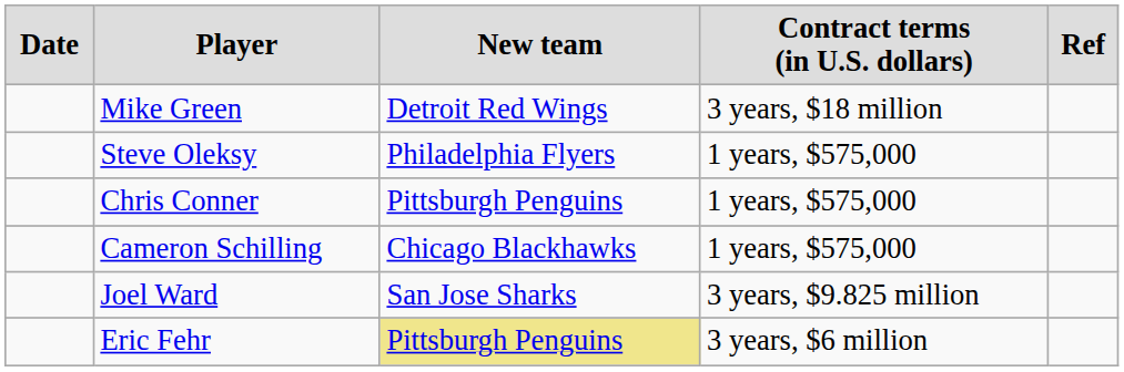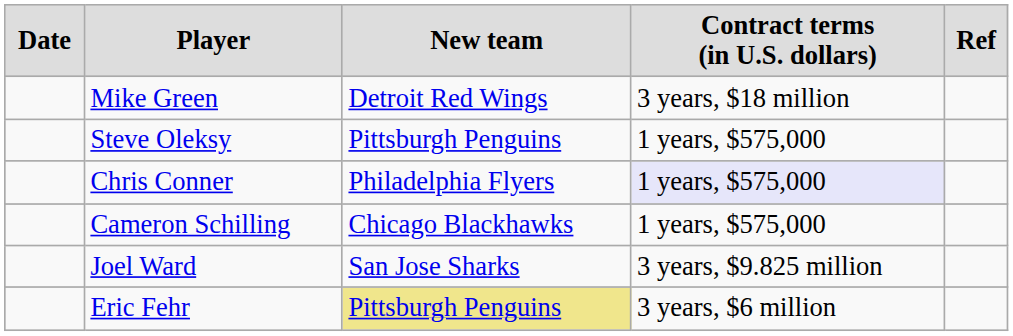Steve Oleksy | column 3: Philadelphia Flyers -> Pittsburgh Penguins
Chris Conner | column 3: Pittsburgh Penguins -> Philadelphia Flyers
Chris Conner | column 4: no background -> lavender background
